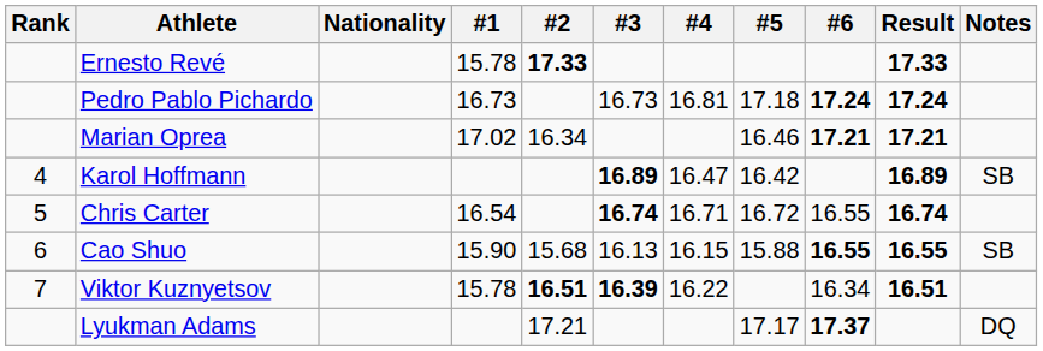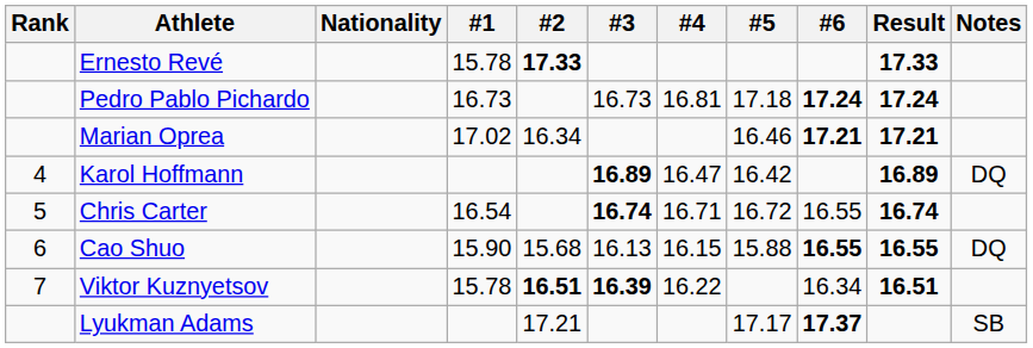Karol Hoffmann | Notes: SB -> DQ
Cao Shuo | Notes: SB -> DQ
Lyukman Adams | Notes: DQ -> SB
